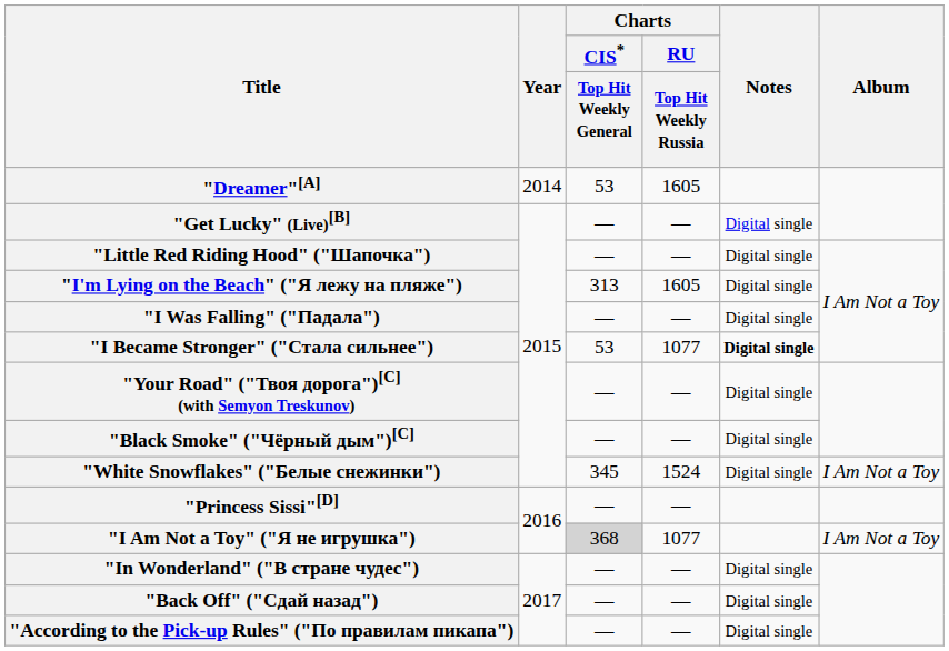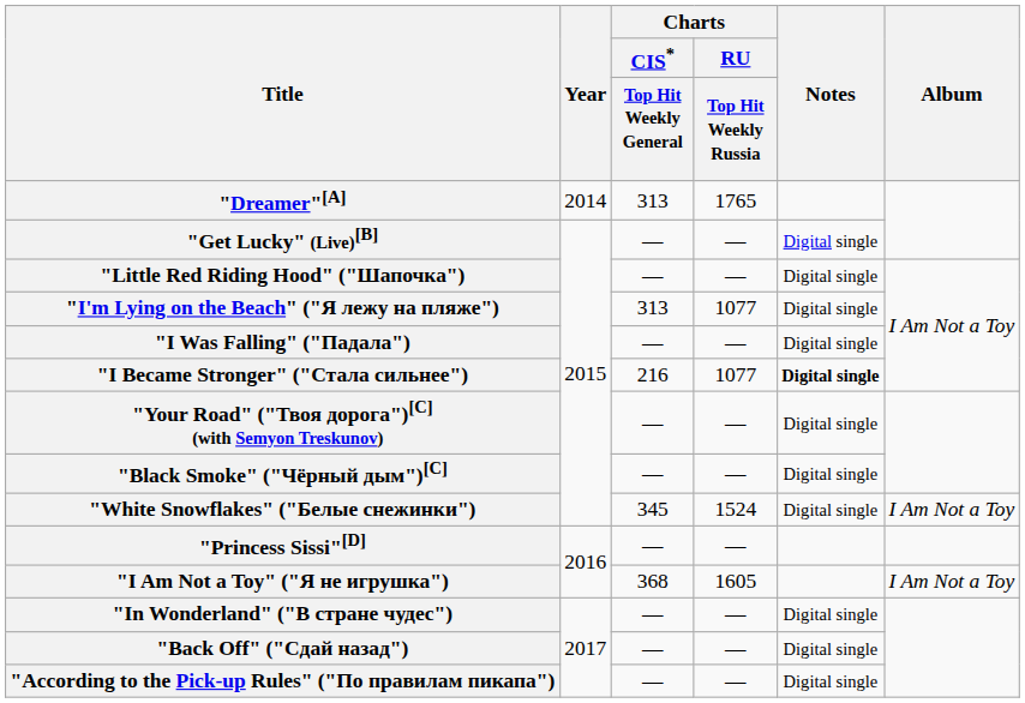"Dreamer"[A] | Charts / CIS* / Top Hit Weekly General: 53 -> 313
"Dreamer"[A] | Charts / RU / Top Hit Weekly Russia: 1605 -> 1765
"I'm Lying on the Beach" ("Я лежу на пляже") | Charts / RU / Top Hit Weekly Russia: 1605 -> 1077
"I Became Stronger" ("Стала сильнее") | Charts / CIS* / Top Hit Weekly General: 53 -> 216
"I Am Not a Toy" ("Я не игрушка") | Charts / CIS* / Top Hit Weekly General: lightgrey background -> no background
"I Am Not a Toy" ("Я не игрушка") | Charts / RU / Top Hit Weekly Russia: 1077 -> 1605
